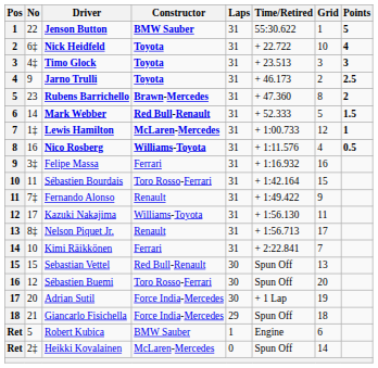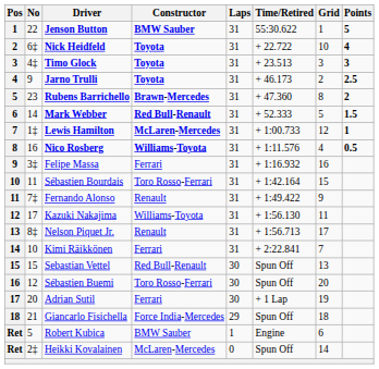Adrian Sutil | Constructor: Force India-Mercedes -> Ferrari
